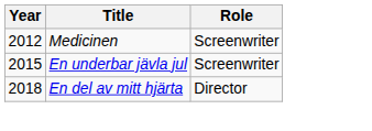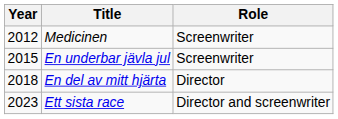+ row: 2023 | Ett sista race | Director and screenwriter
